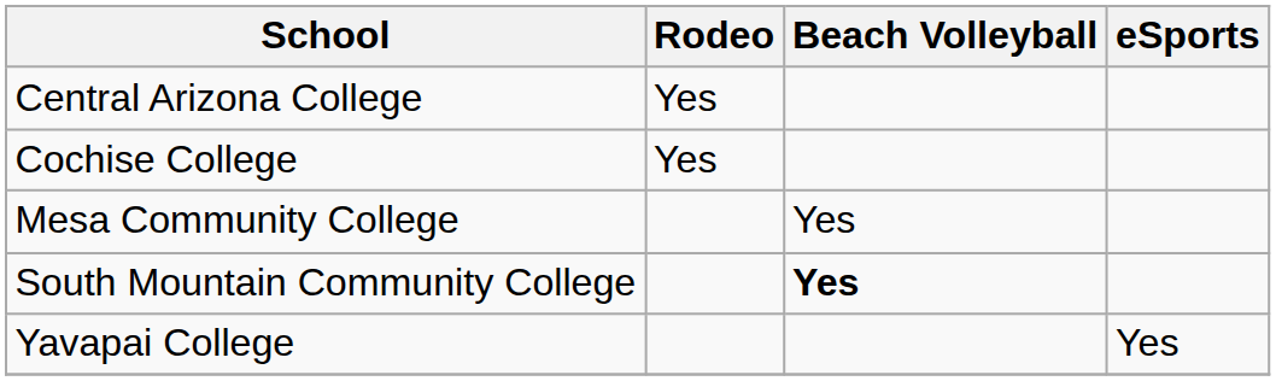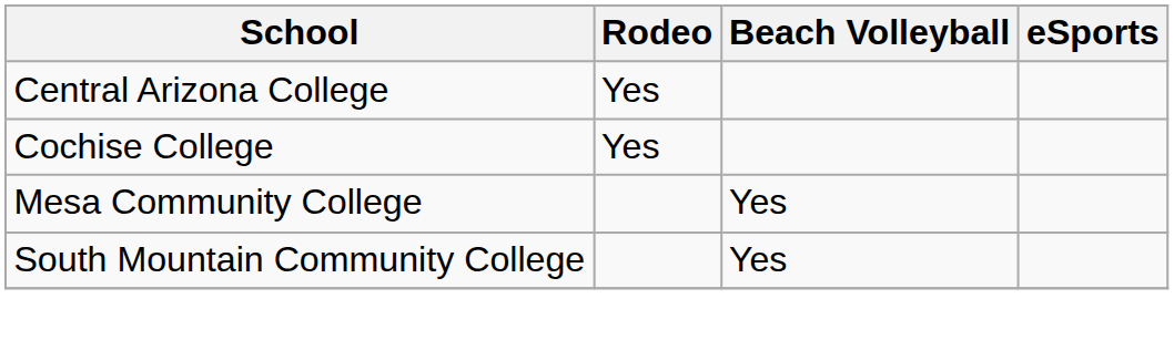South Mountain Community College | Beach Volleyball: bold -> normal
- row: Yavapai College | Yes
